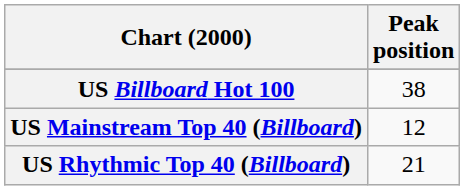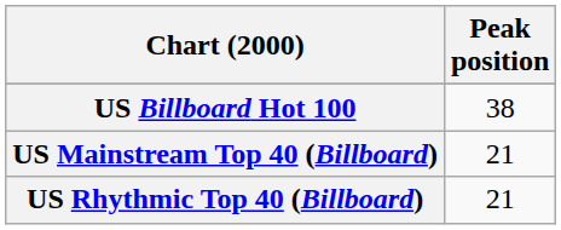US Mainstream Top 40 (Billboard) | Peak position: 12 -> 21
